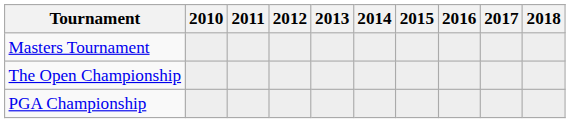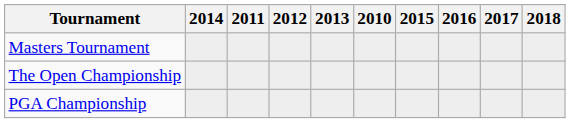columns swapped: 2010 <-> 2014
